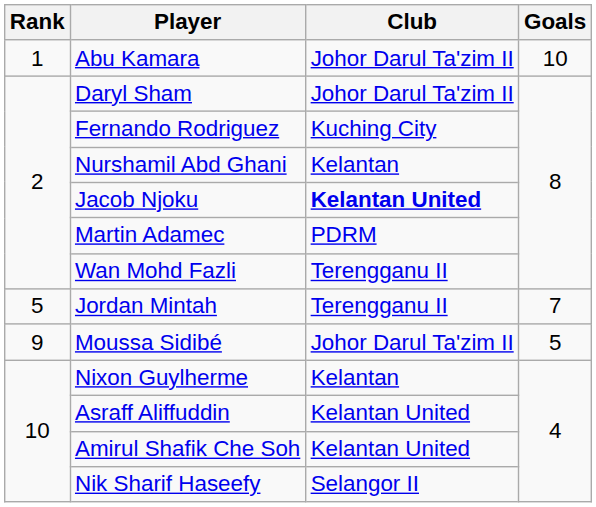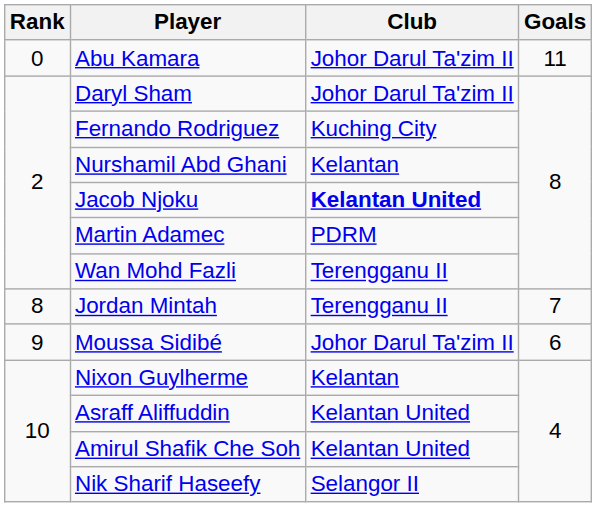Abu Kamara | Rank: 1 -> 0
Abu Kamara | Goals: 10 -> 11
Jordan Mintah | Rank: 5 -> 8
Moussa Sidibé | Goals: 5 -> 6
